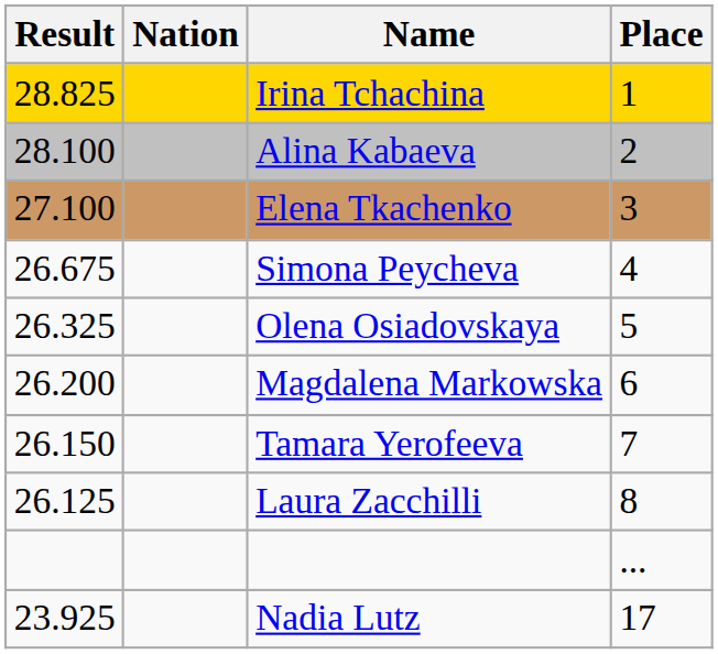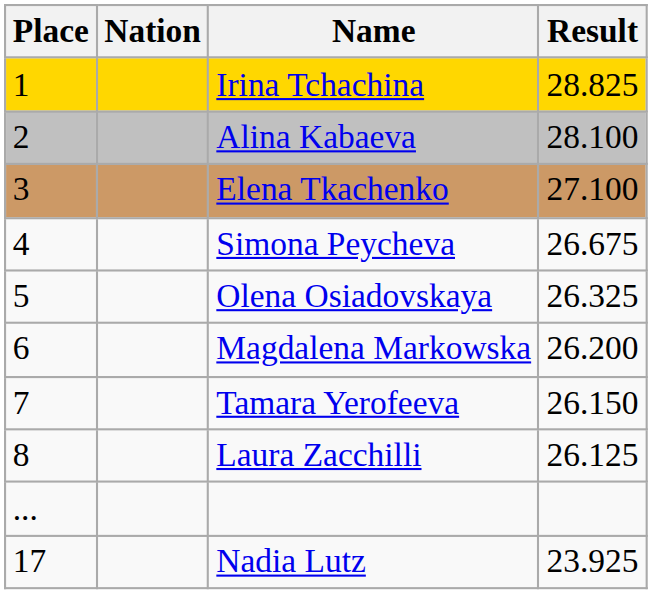columns swapped: Place <-> Result
